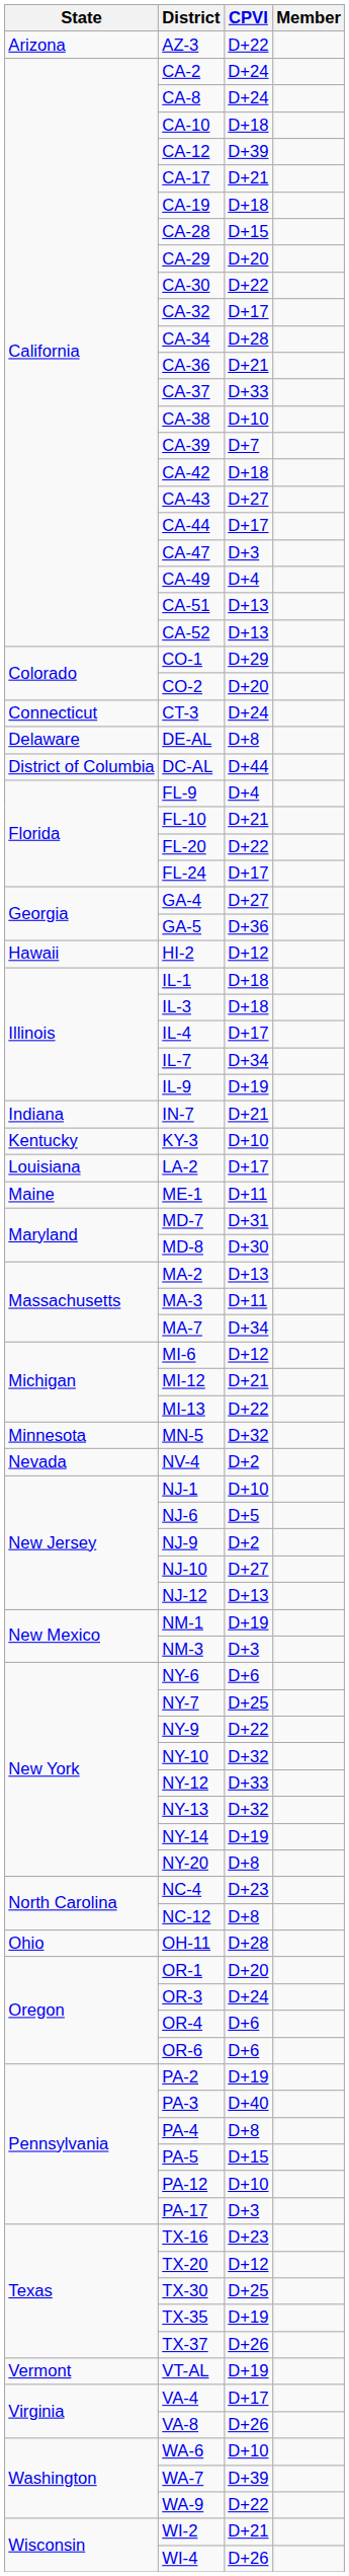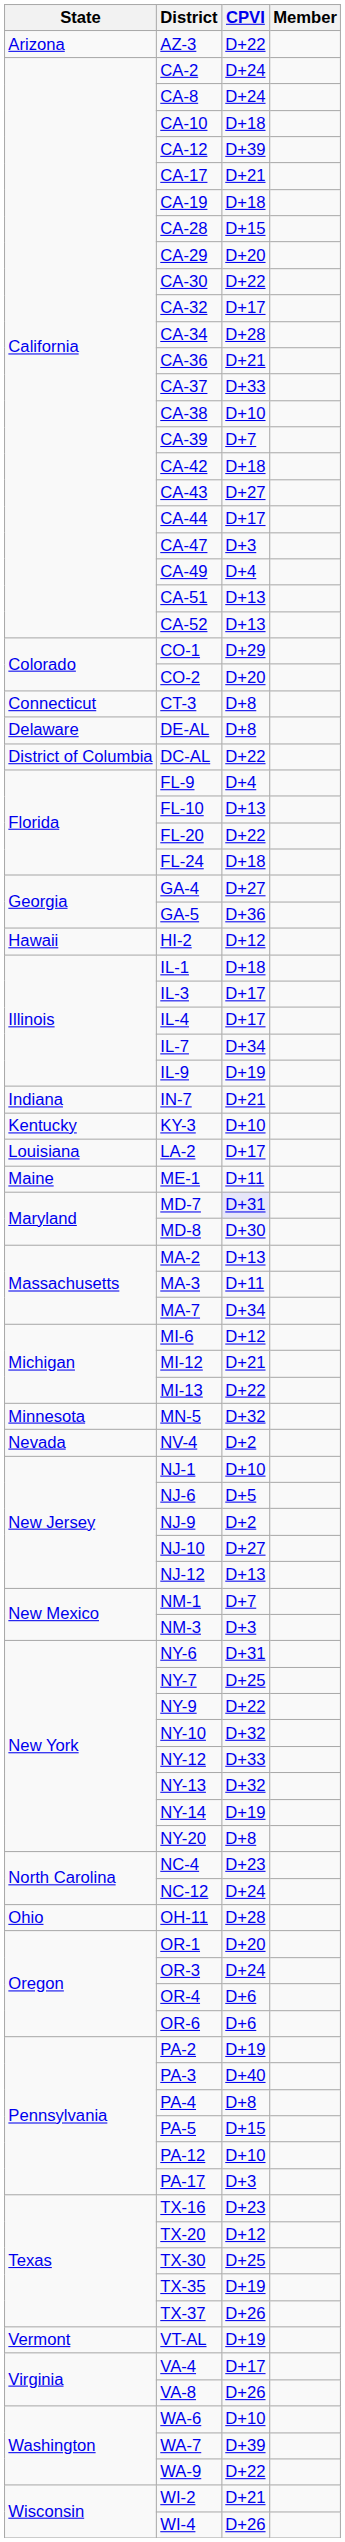CT-3 | CPVI: D+24 -> D+8
DC-AL | CPVI: D+44 -> D+22
FL-10 | CPVI: D+21 -> D+13
FL-24 | CPVI: D+17 -> D+18
IL-3 | CPVI: D+18 -> D+17
MD-7 | CPVI: no background -> lavender background
NM-1 | CPVI: D+19 -> D+7
NY-6 | CPVI: D+6 -> D+31
NC-12 | CPVI: D+8 -> D+24
